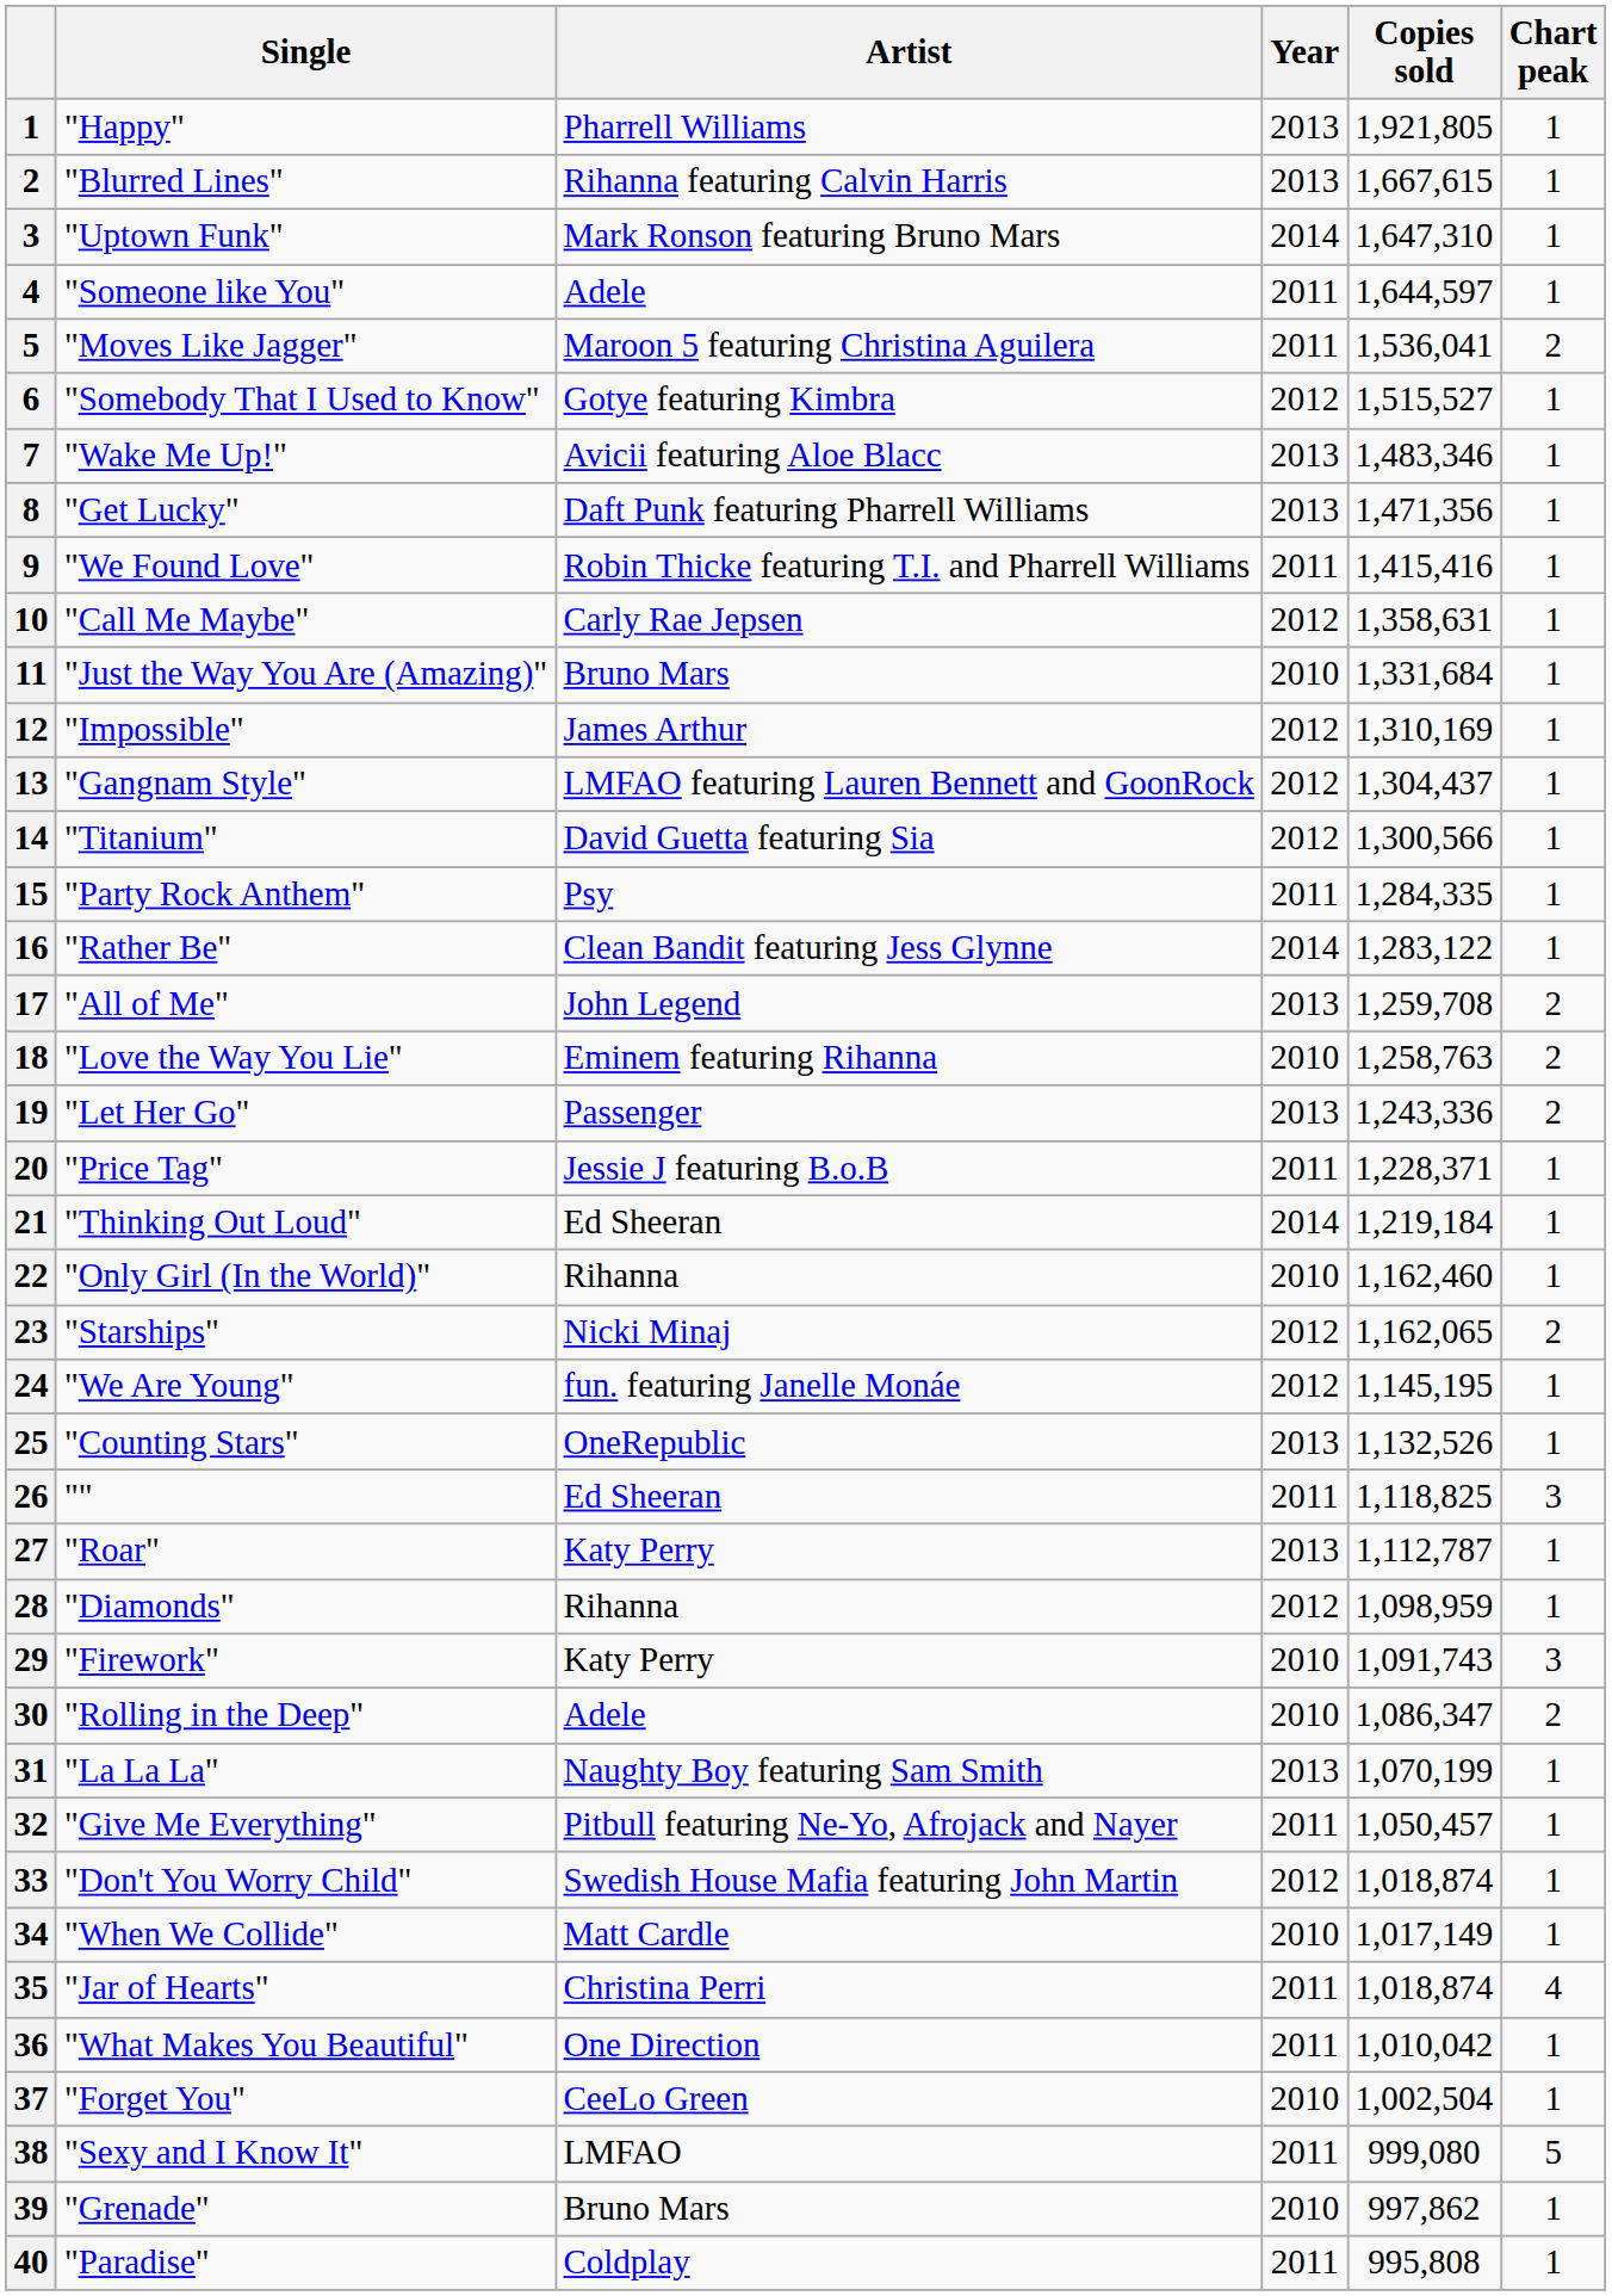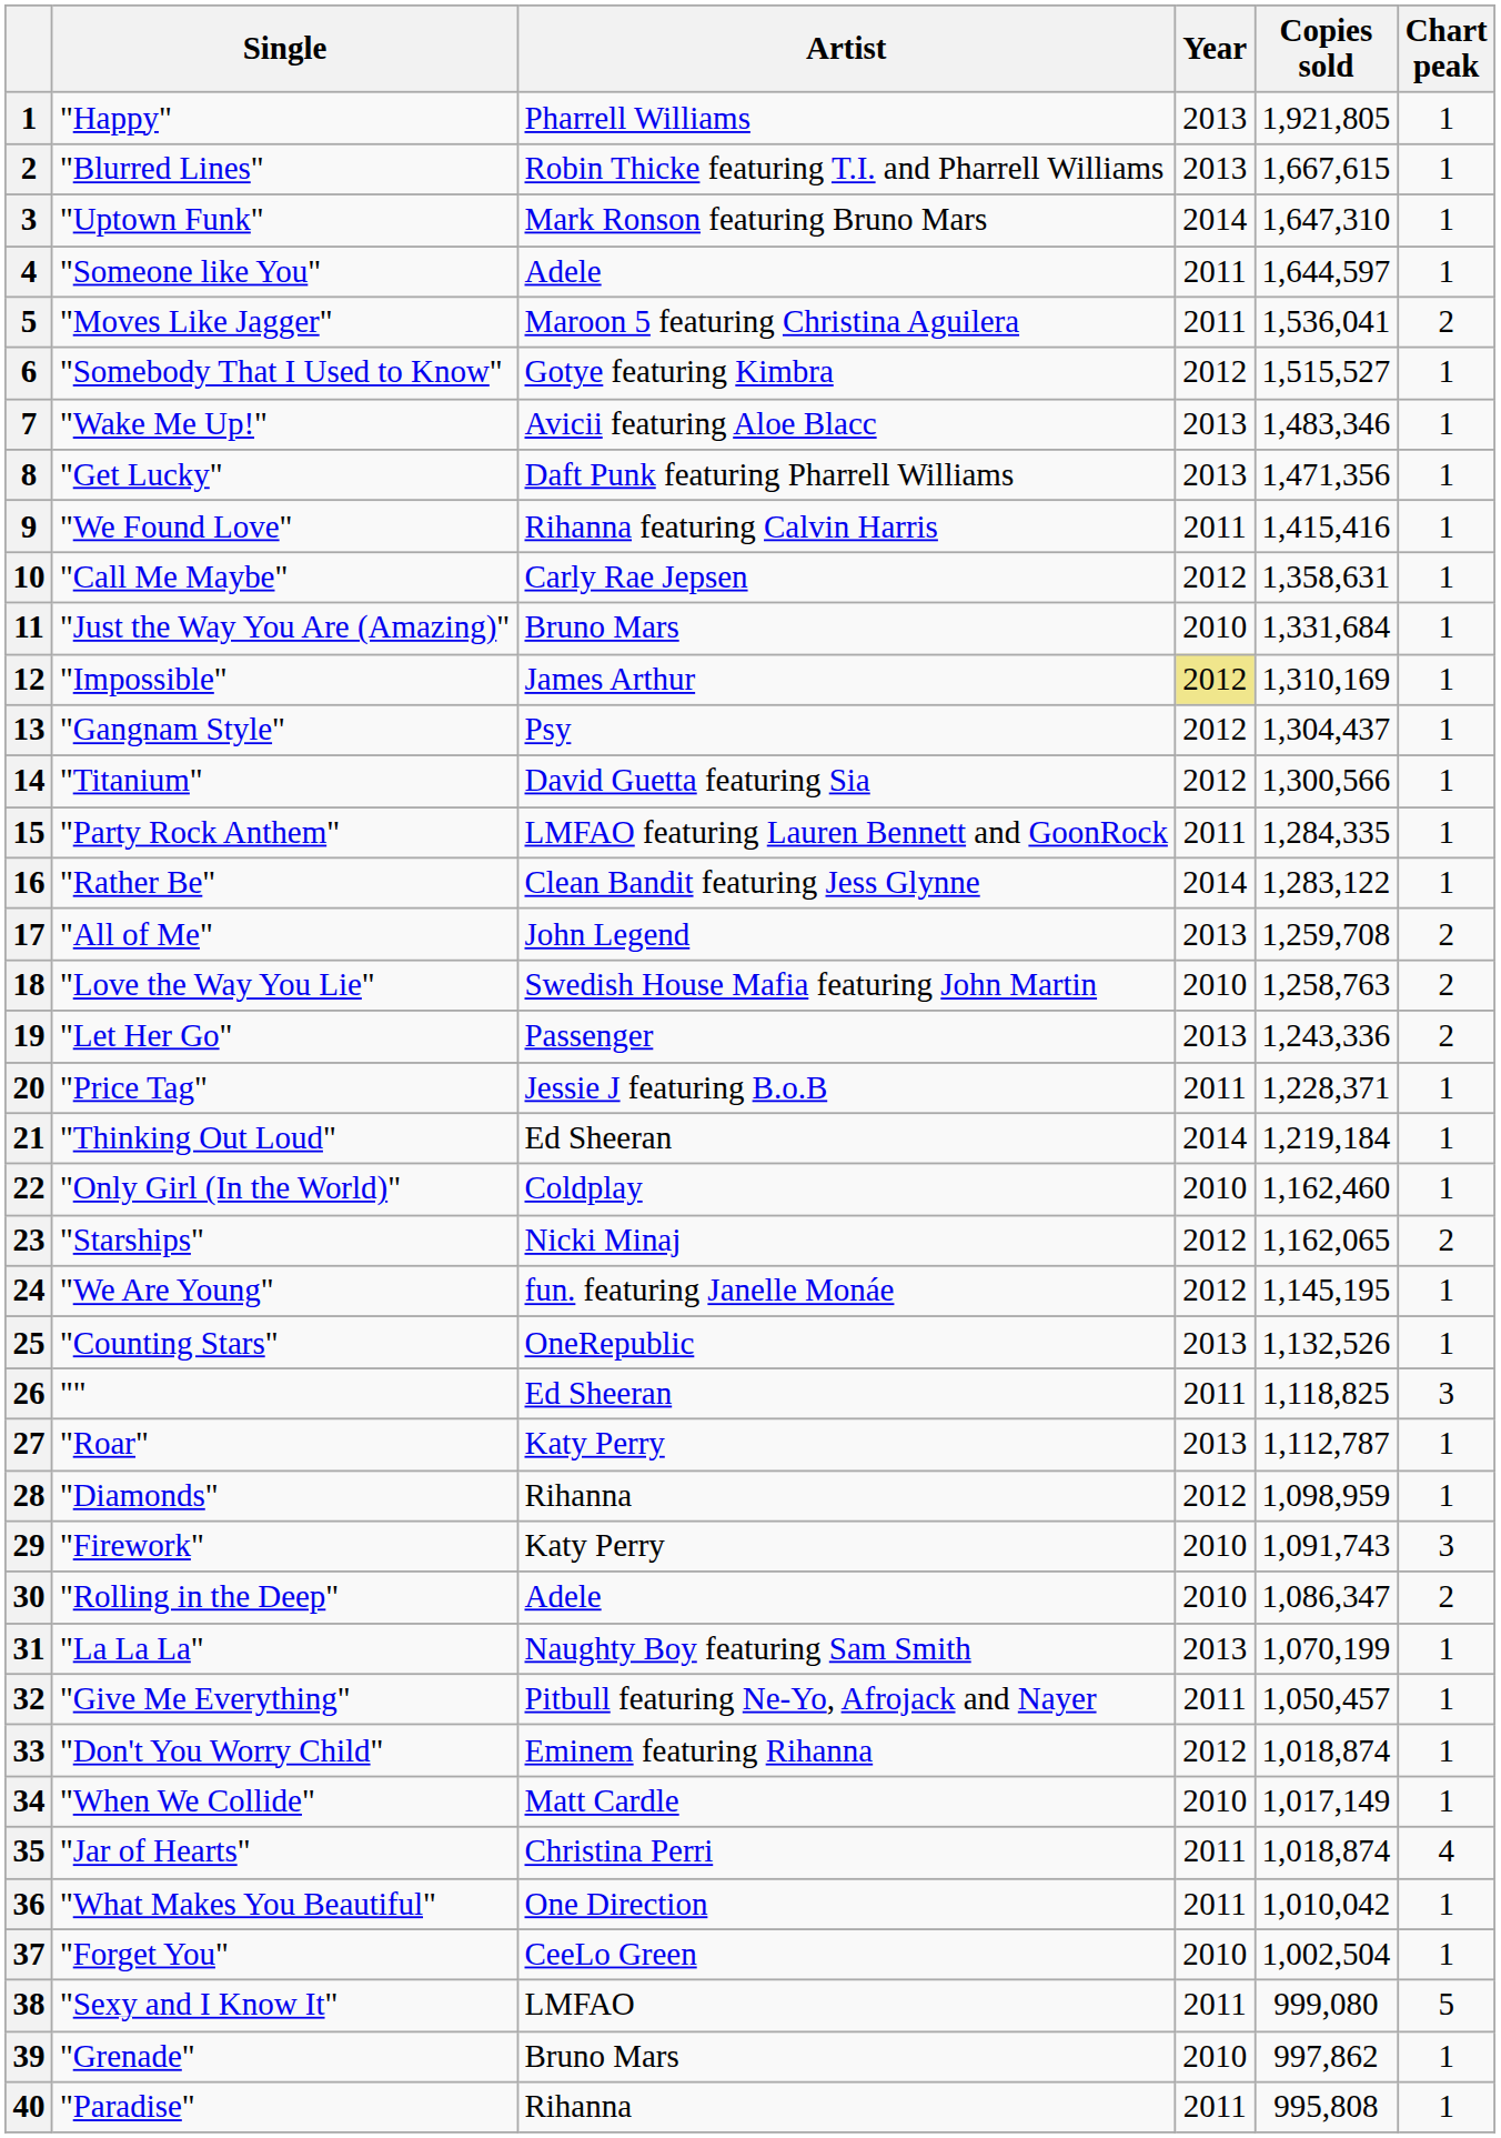"Blurred Lines" | Artist: Rihanna featuring Calvin Harris -> Robin Thicke featuring T.I. and Pharrell Williams
"We Found Love" | Artist: Robin Thicke featuring T.I. and Pharrell Williams -> Rihanna featuring Calvin Harris
"Impossible" | Year: no background -> khaki background
"Gangnam Style" | Artist: LMFAO featuring Lauren Bennett and GoonRock -> Psy
"Party Rock Anthem" | Artist: Psy -> LMFAO featuring Lauren Bennett and GoonRock
"Love the Way You Lie" | Artist: Eminem featuring Rihanna -> Swedish House Mafia featuring John Martin
"Only Girl (In the World)" | Artist: Rihanna -> Coldplay
"Don't You Worry Child" | Artist: Swedish House Mafia featuring John Martin -> Eminem featuring Rihanna
"Paradise" | Artist: Coldplay -> Rihanna
